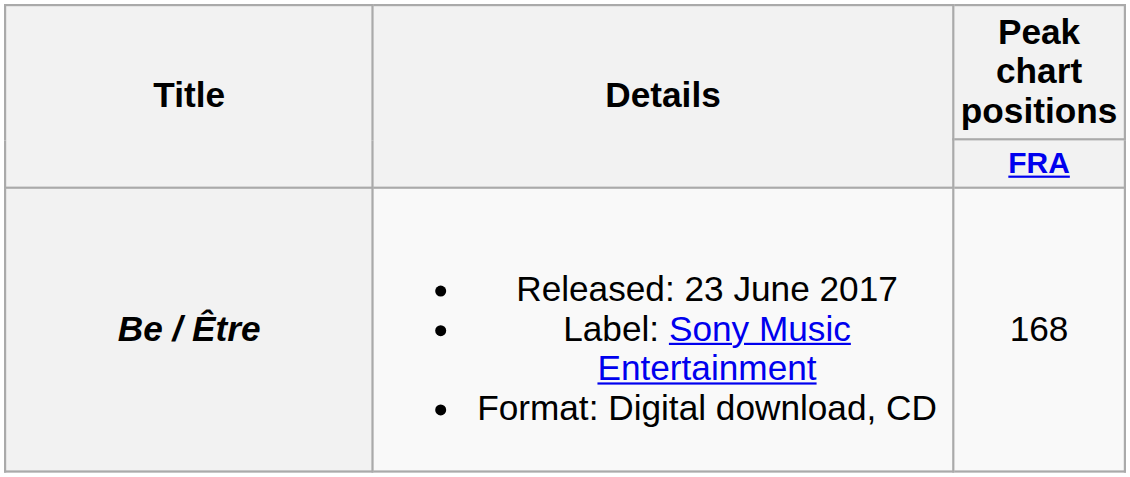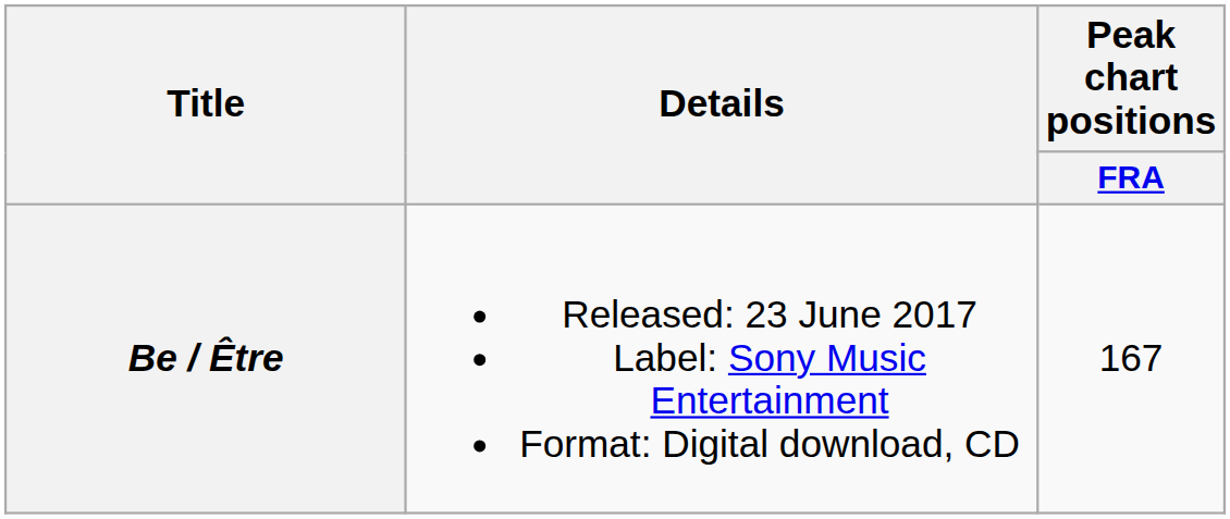Be / Être | Peak chart positions / FRA: 168 -> 167
